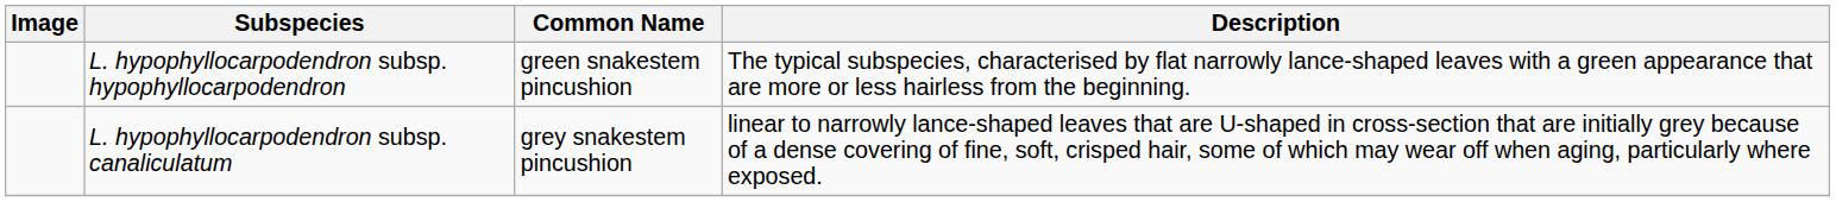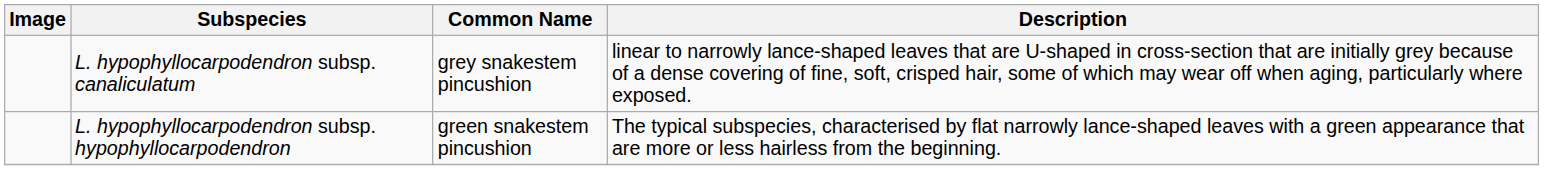rows swapped: L. hypophyllocarpodendron subsp. hypophyllocarpodendron <-> L. hypophyllocarpodendron subsp. canaliculatum
